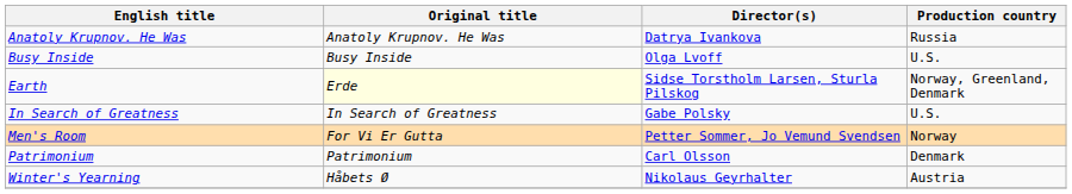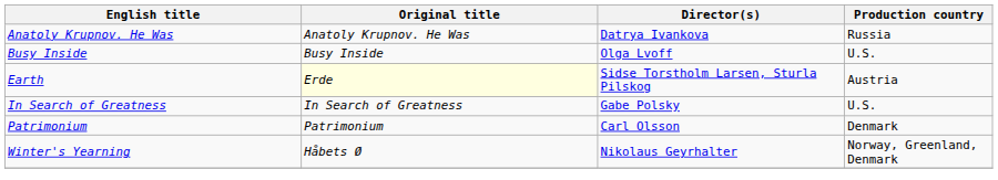Earth | Production country: Norway, Greenland, Denmark -> Austria
- row: Men's Room | For Vi Er Gutta | Petter Sommer, Jo Vemund Svendsen | Norway
Winter's Yearning | Production country: Austria -> Norway, Greenland, Denmark
